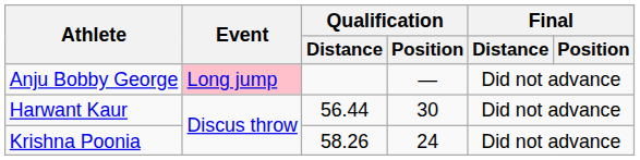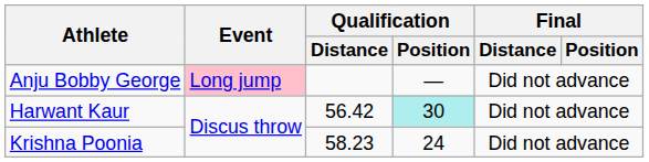Harwant Kaur | Qualification / Distance: 56.44 -> 56.42
Harwant Kaur | Qualification / Position: no background -> paleturquoise background
Krishna Poonia | Qualification / Distance: 58.26 -> 58.23
